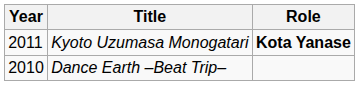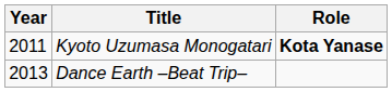Dance Earth –Beat Trip– | Year: 2010 -> 2013
